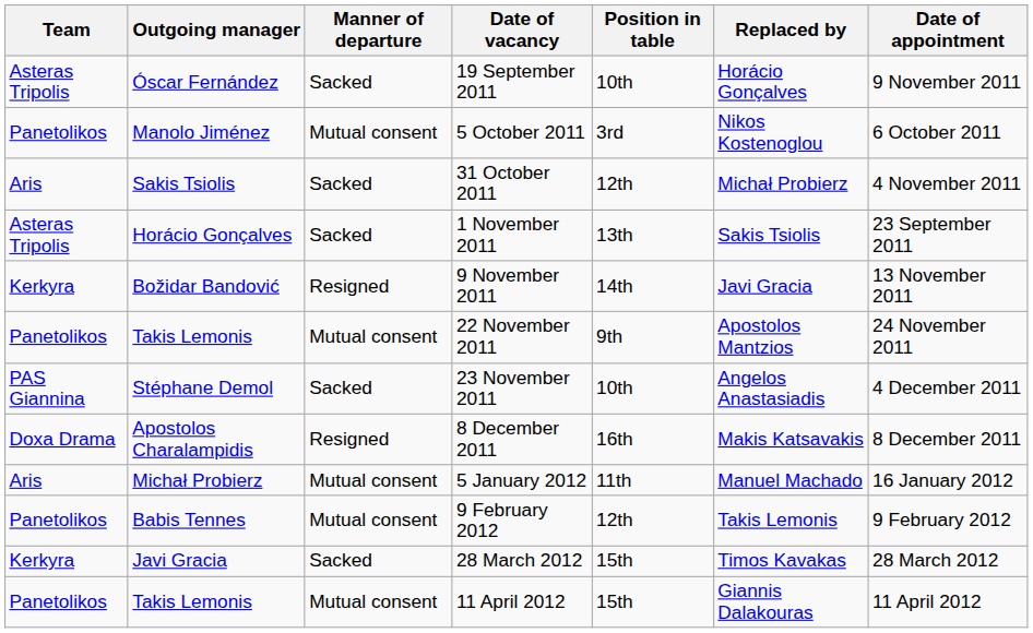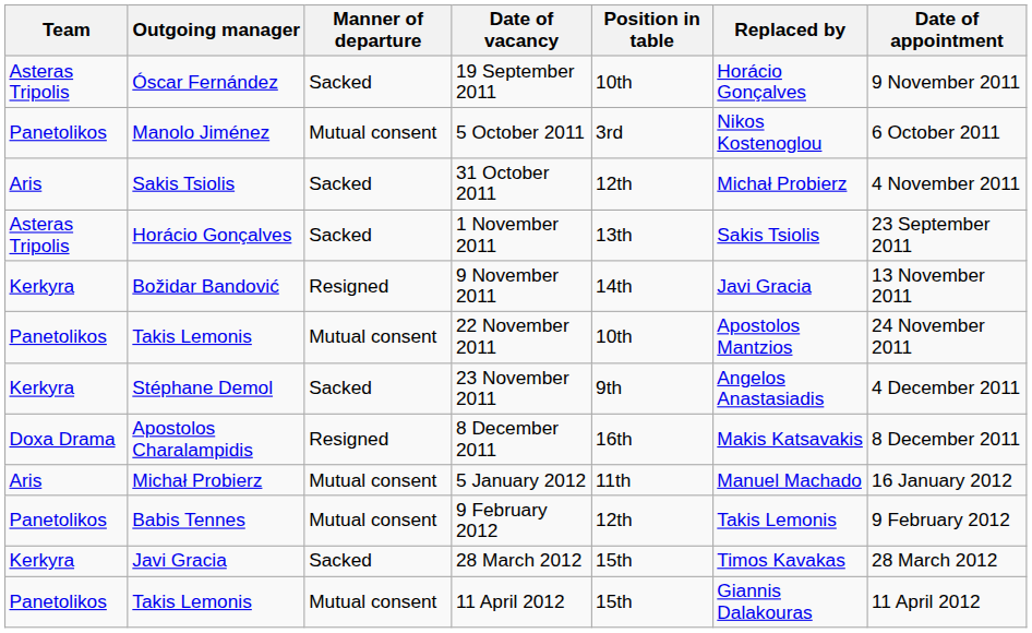22 November 2011 | Position in table: 9th -> 10th
23 November 2011 | Team: PAS Giannina -> Kerkyra
23 November 2011 | Position in table: 10th -> 9th
